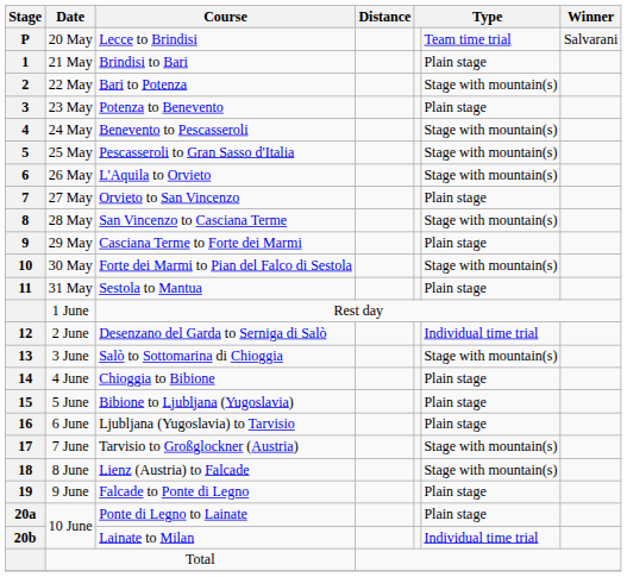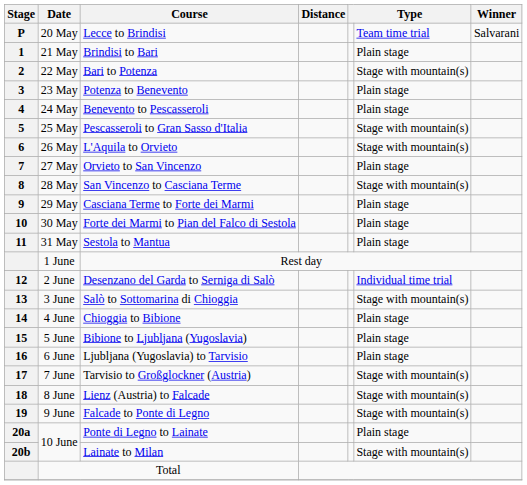Benevento to Pescasseroli | column 6: Stage with mountain(s) -> Plain stage
Forte dei Marmi to Pian del Falco di Sestola | column 6: Stage with mountain(s) -> Plain stage
Falcade to Ponte di Legno | column 6: Plain stage -> Stage with mountain(s)
Lainate to Milan | column 6: Individual time trial -> Stage with mountain(s)
